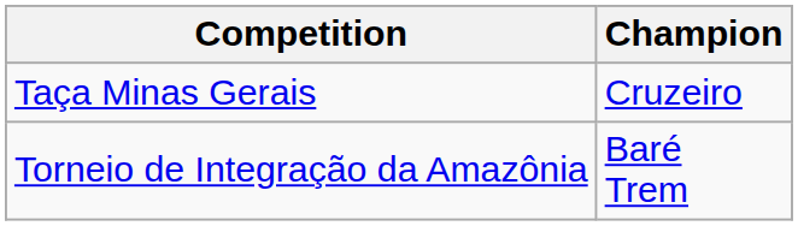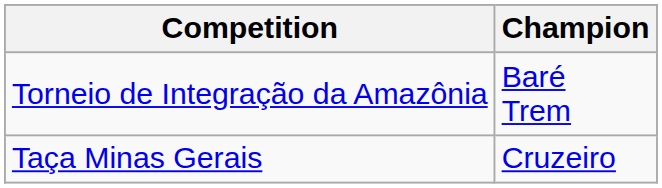rows swapped: Taça Minas Gerais <-> Torneio de Integração da Amazônia
